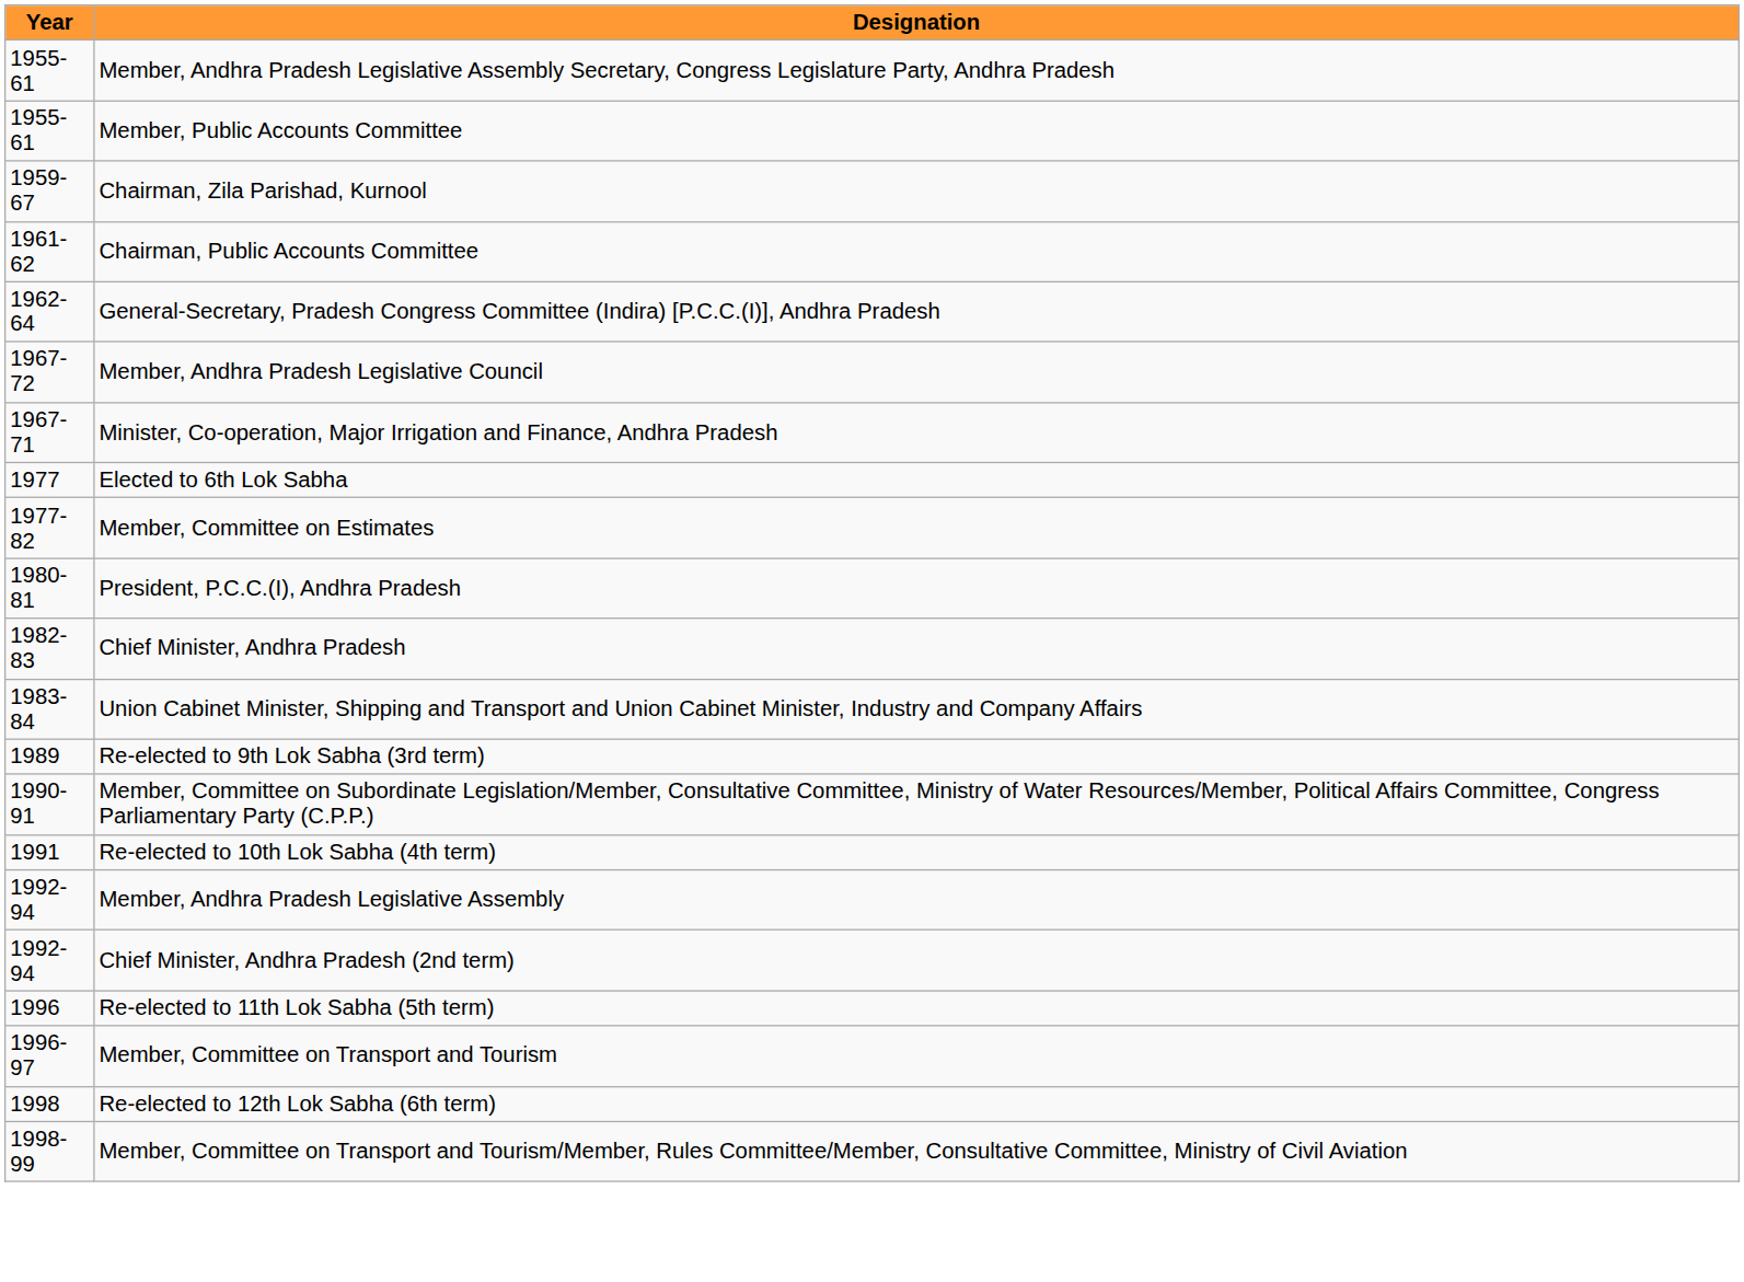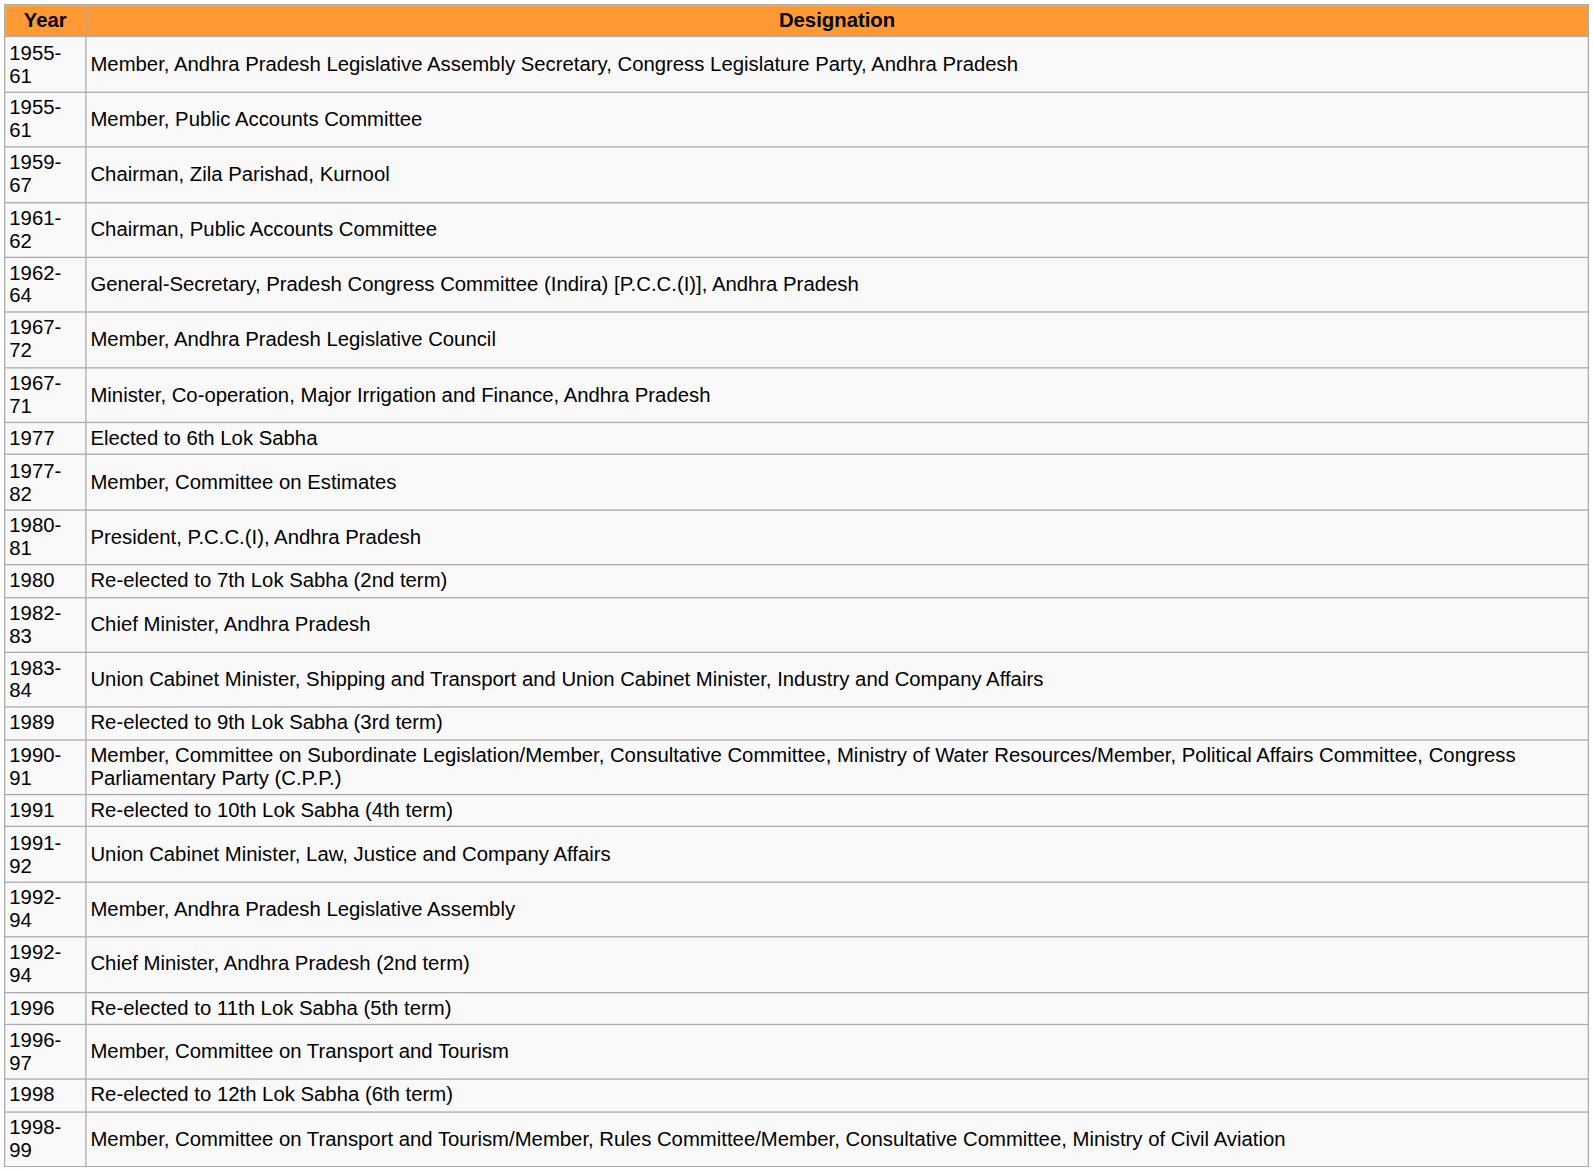+ row: 1980 | Re-elected to 7th Lok Sabha (2nd term)
+ row: 1991-92 | Union Cabinet Minister, Law, Justice and Company Affairs
